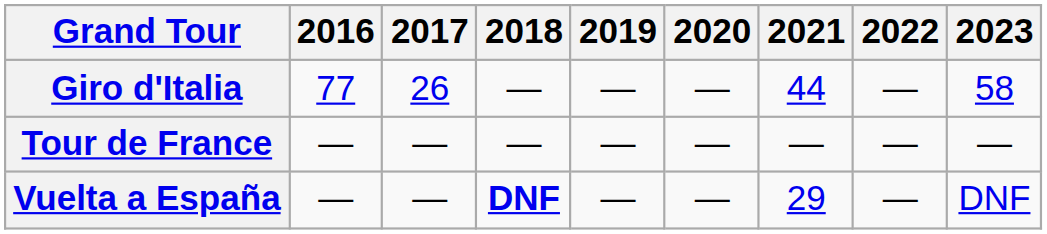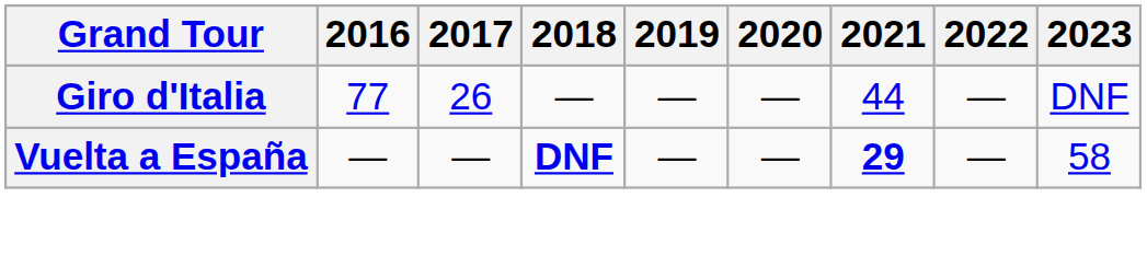Giro d'Italia | 2023: 58 -> DNF
- row: Tour de France | — | — | — | — | — | — | — | —
Vuelta a España | 2021: normal -> bold
Vuelta a España | 2023: DNF -> 58
